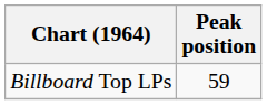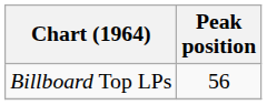Billboard Top LPs | Peak position: 59 -> 56
